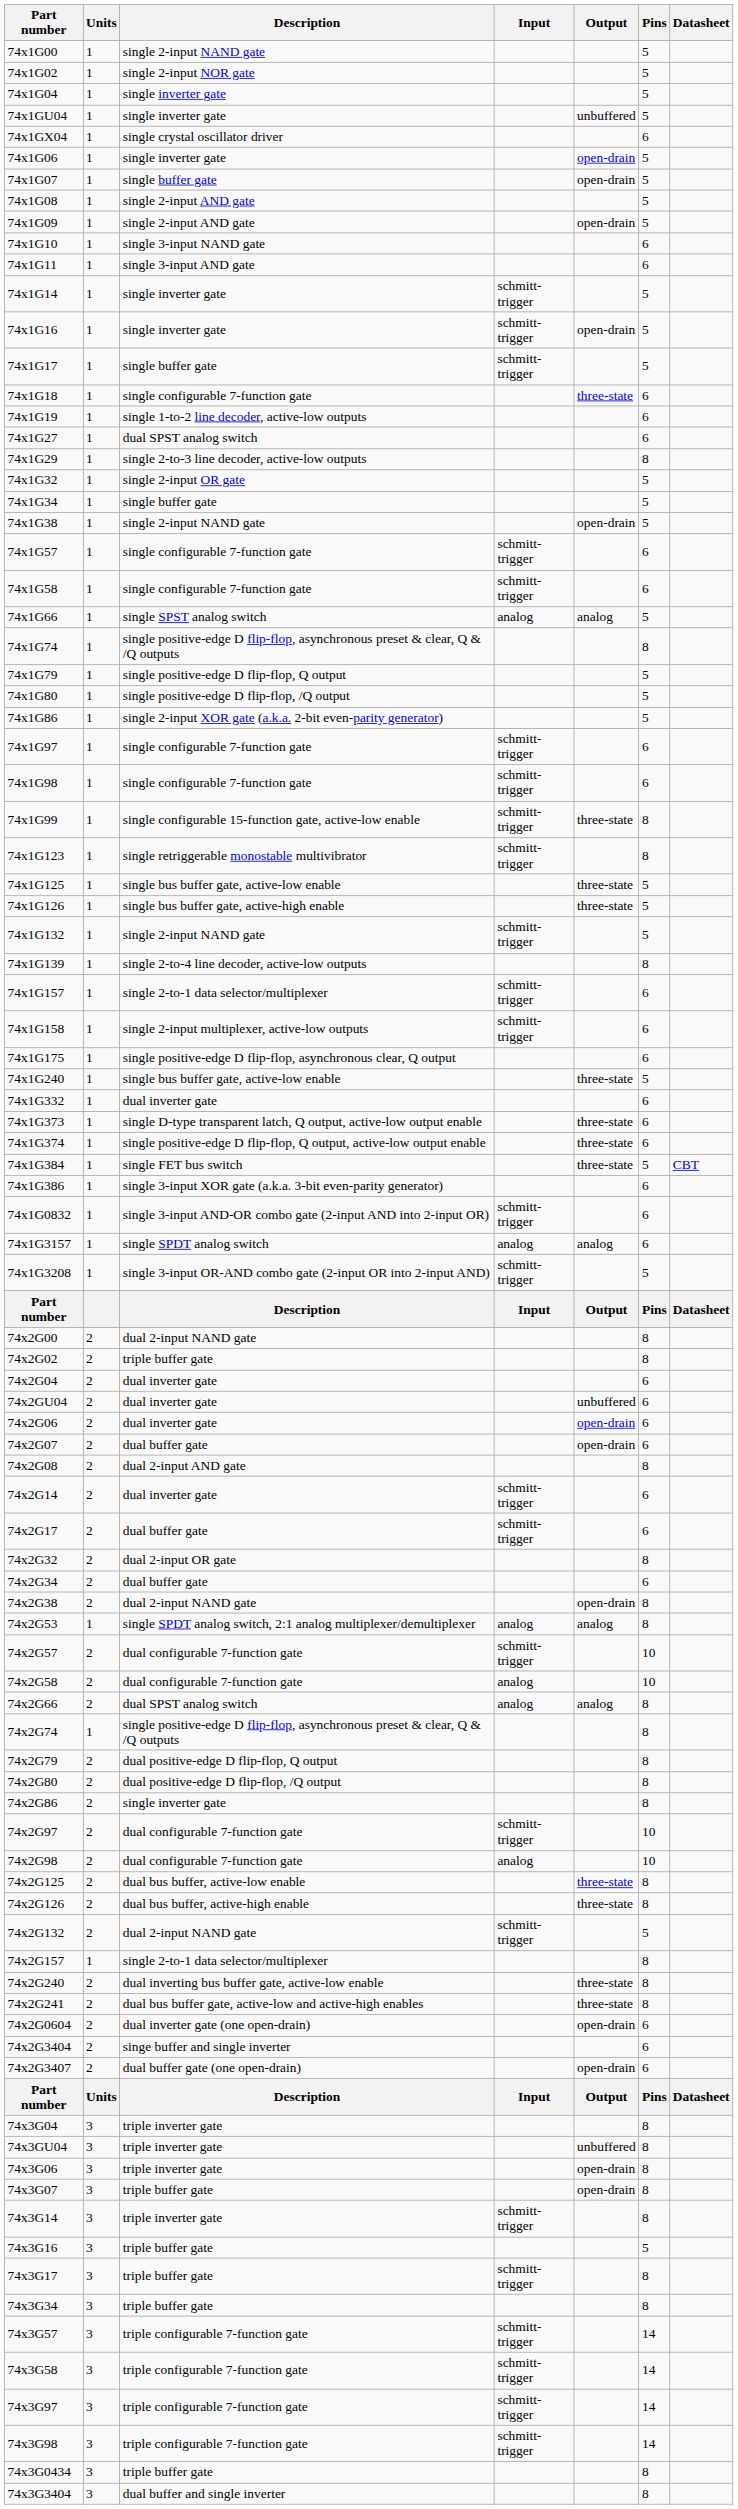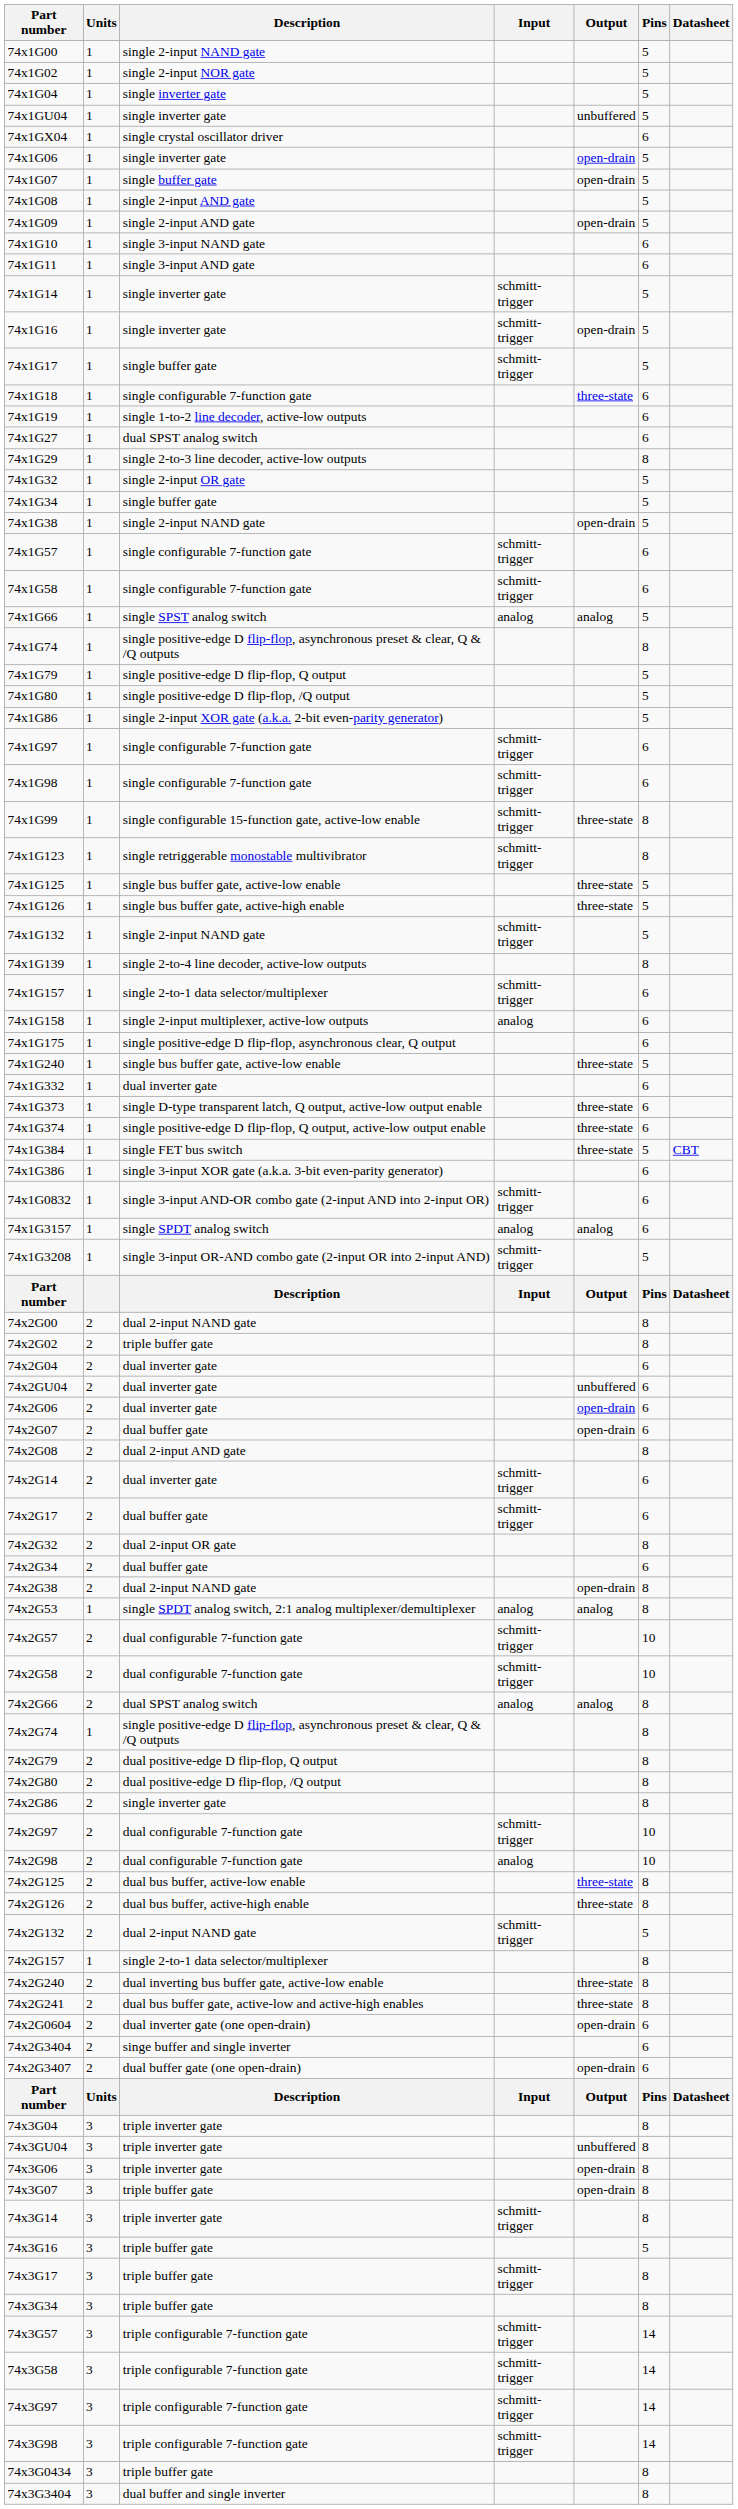74x1G158 | Input: schmitt-trigger -> analog
74x2G58 | Input: analog -> schmitt-trigger
